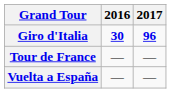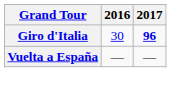Giro d'Italia | 2016: bold -> normal
- row: Tour de France | — | —
